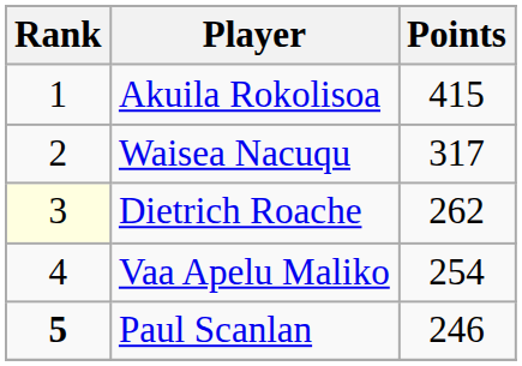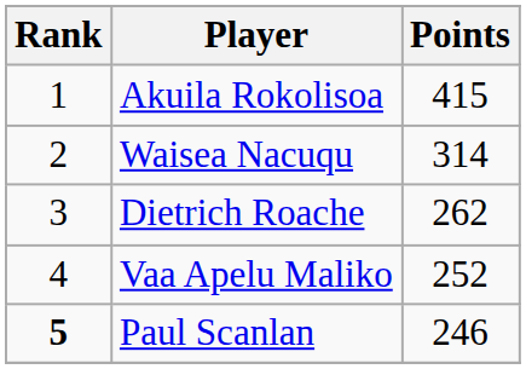Waisea Nacuqu | Points: 317 -> 314
Dietrich Roache | Rank: lightyellow background -> no background
Vaa Apelu Maliko | Points: 254 -> 252
